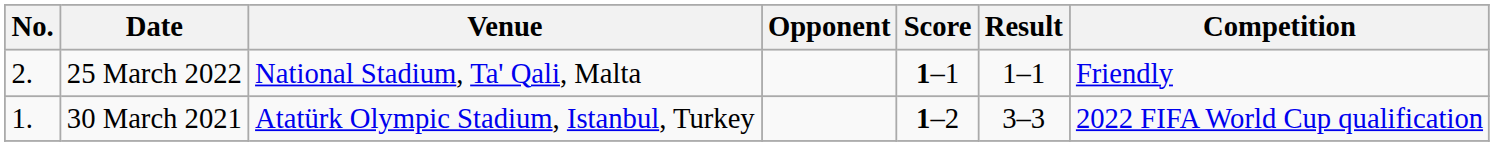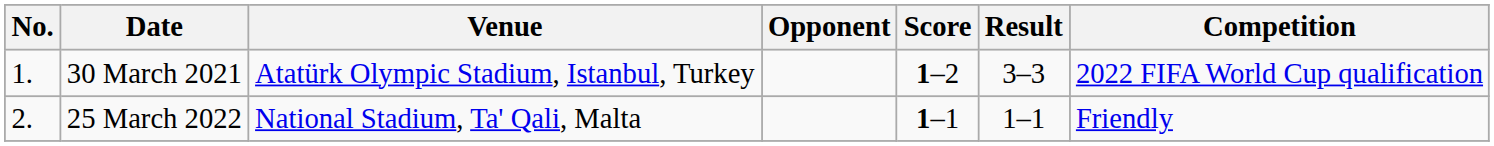rows swapped: 30 March 2021 <-> 25 March 2022
